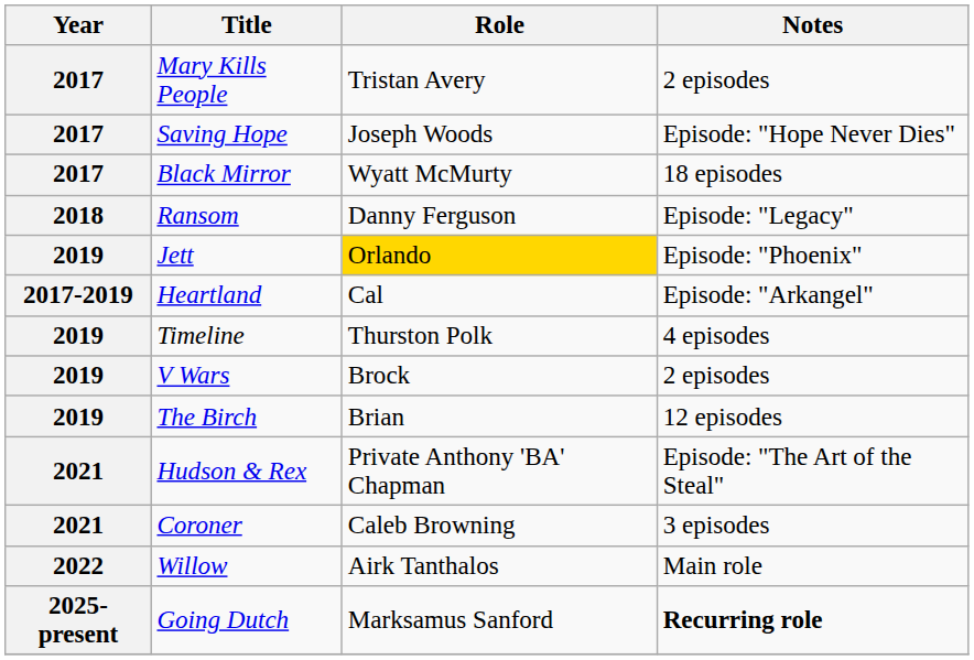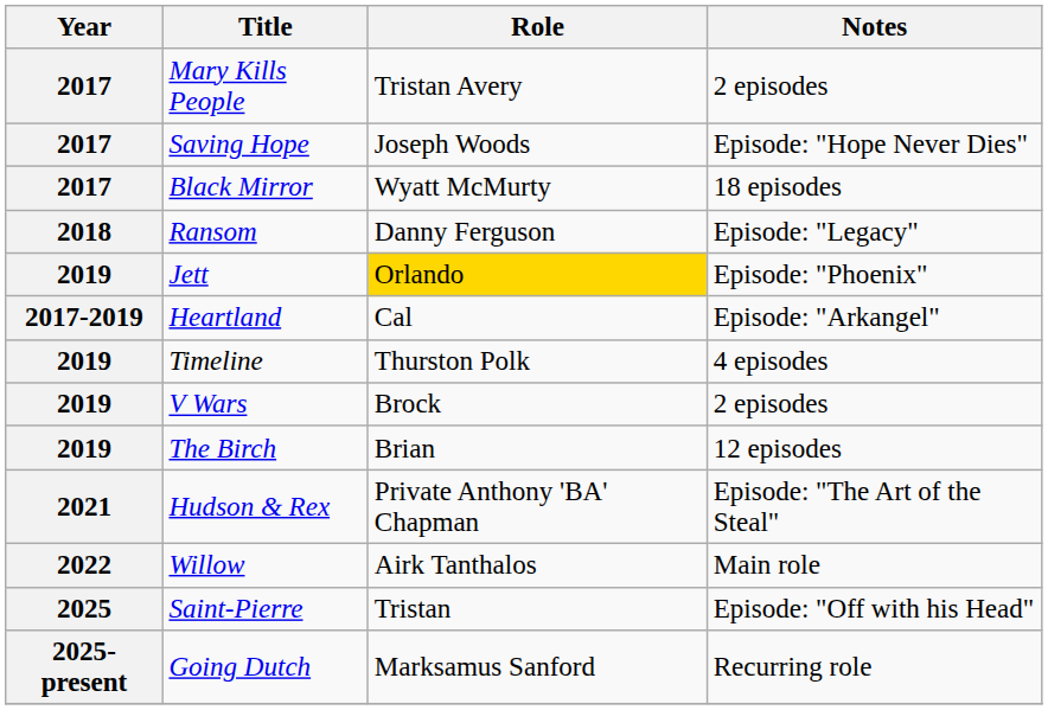- row: 2021 | Coroner | Caleb Browning | 3 episodes
+ row: 2025 | Saint-Pierre | Tristan | Episode: "Off with his Head"
Going Dutch | Notes: bold -> normal
